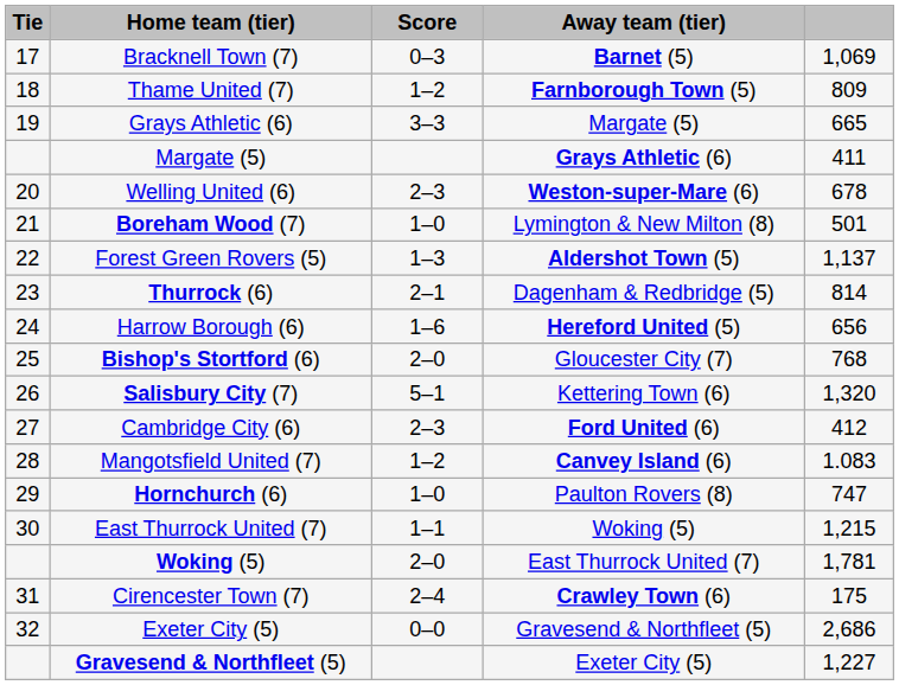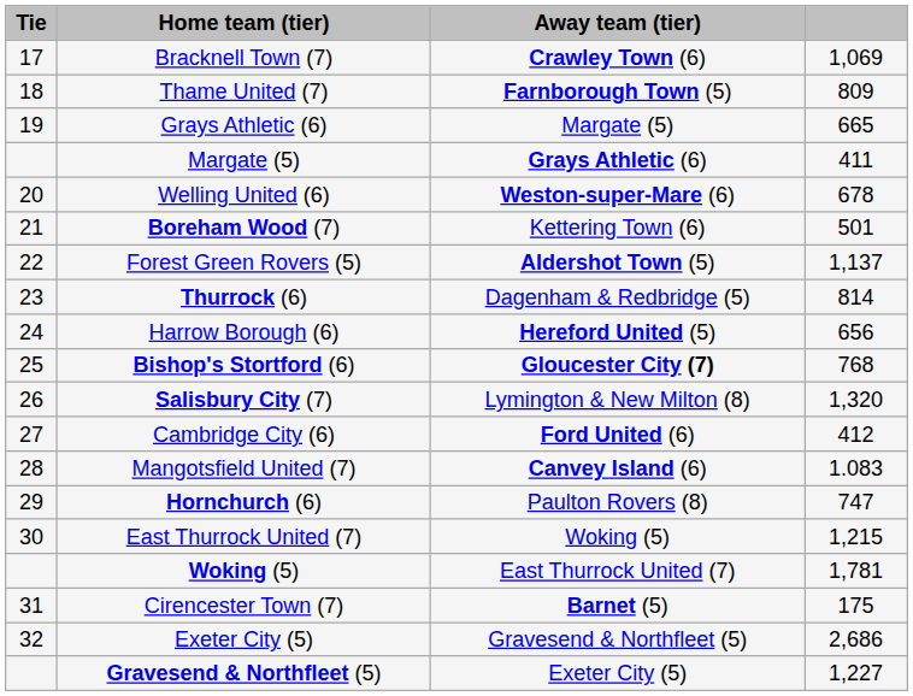- column: Score | 0–3 | 1–2 | 3–3 | 2–3 | 1–0 | 1–3 | 2–1 | 1–6 | 2–0 | 5–1 | 2–3 | 1–2 | 1–0 | 1–1 | 2–0 | 2–4 | 0–0
Bracknell Town (7) | Away team (tier): Barnet (5) -> Crawley Town (6)
Boreham Wood (7) | Away team (tier): Lymington & New Milton (8) -> Kettering Town (6)
Bishop's Stortford (6) | Away team (tier): normal -> bold
Salisbury City (7) | Away team (tier): Kettering Town (6) -> Lymington & New Milton (8)
Cirencester Town (7) | Away team (tier): Crawley Town (6) -> Barnet (5)
